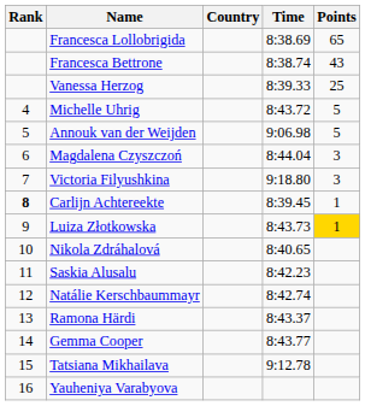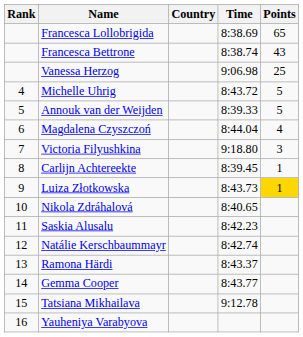Vanessa Herzog | Time: 8:39.33 -> 9:06.98
Annouk van der Weijden | Time: 9:06.98 -> 8:39.33
Magdalena Czyszczoń | Points: 3 -> 4
Carlijn Achtereekte | Rank: bold -> normal
